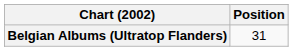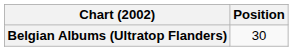Belgian Albums (Ultratop Flanders) | Position: 31 -> 30
